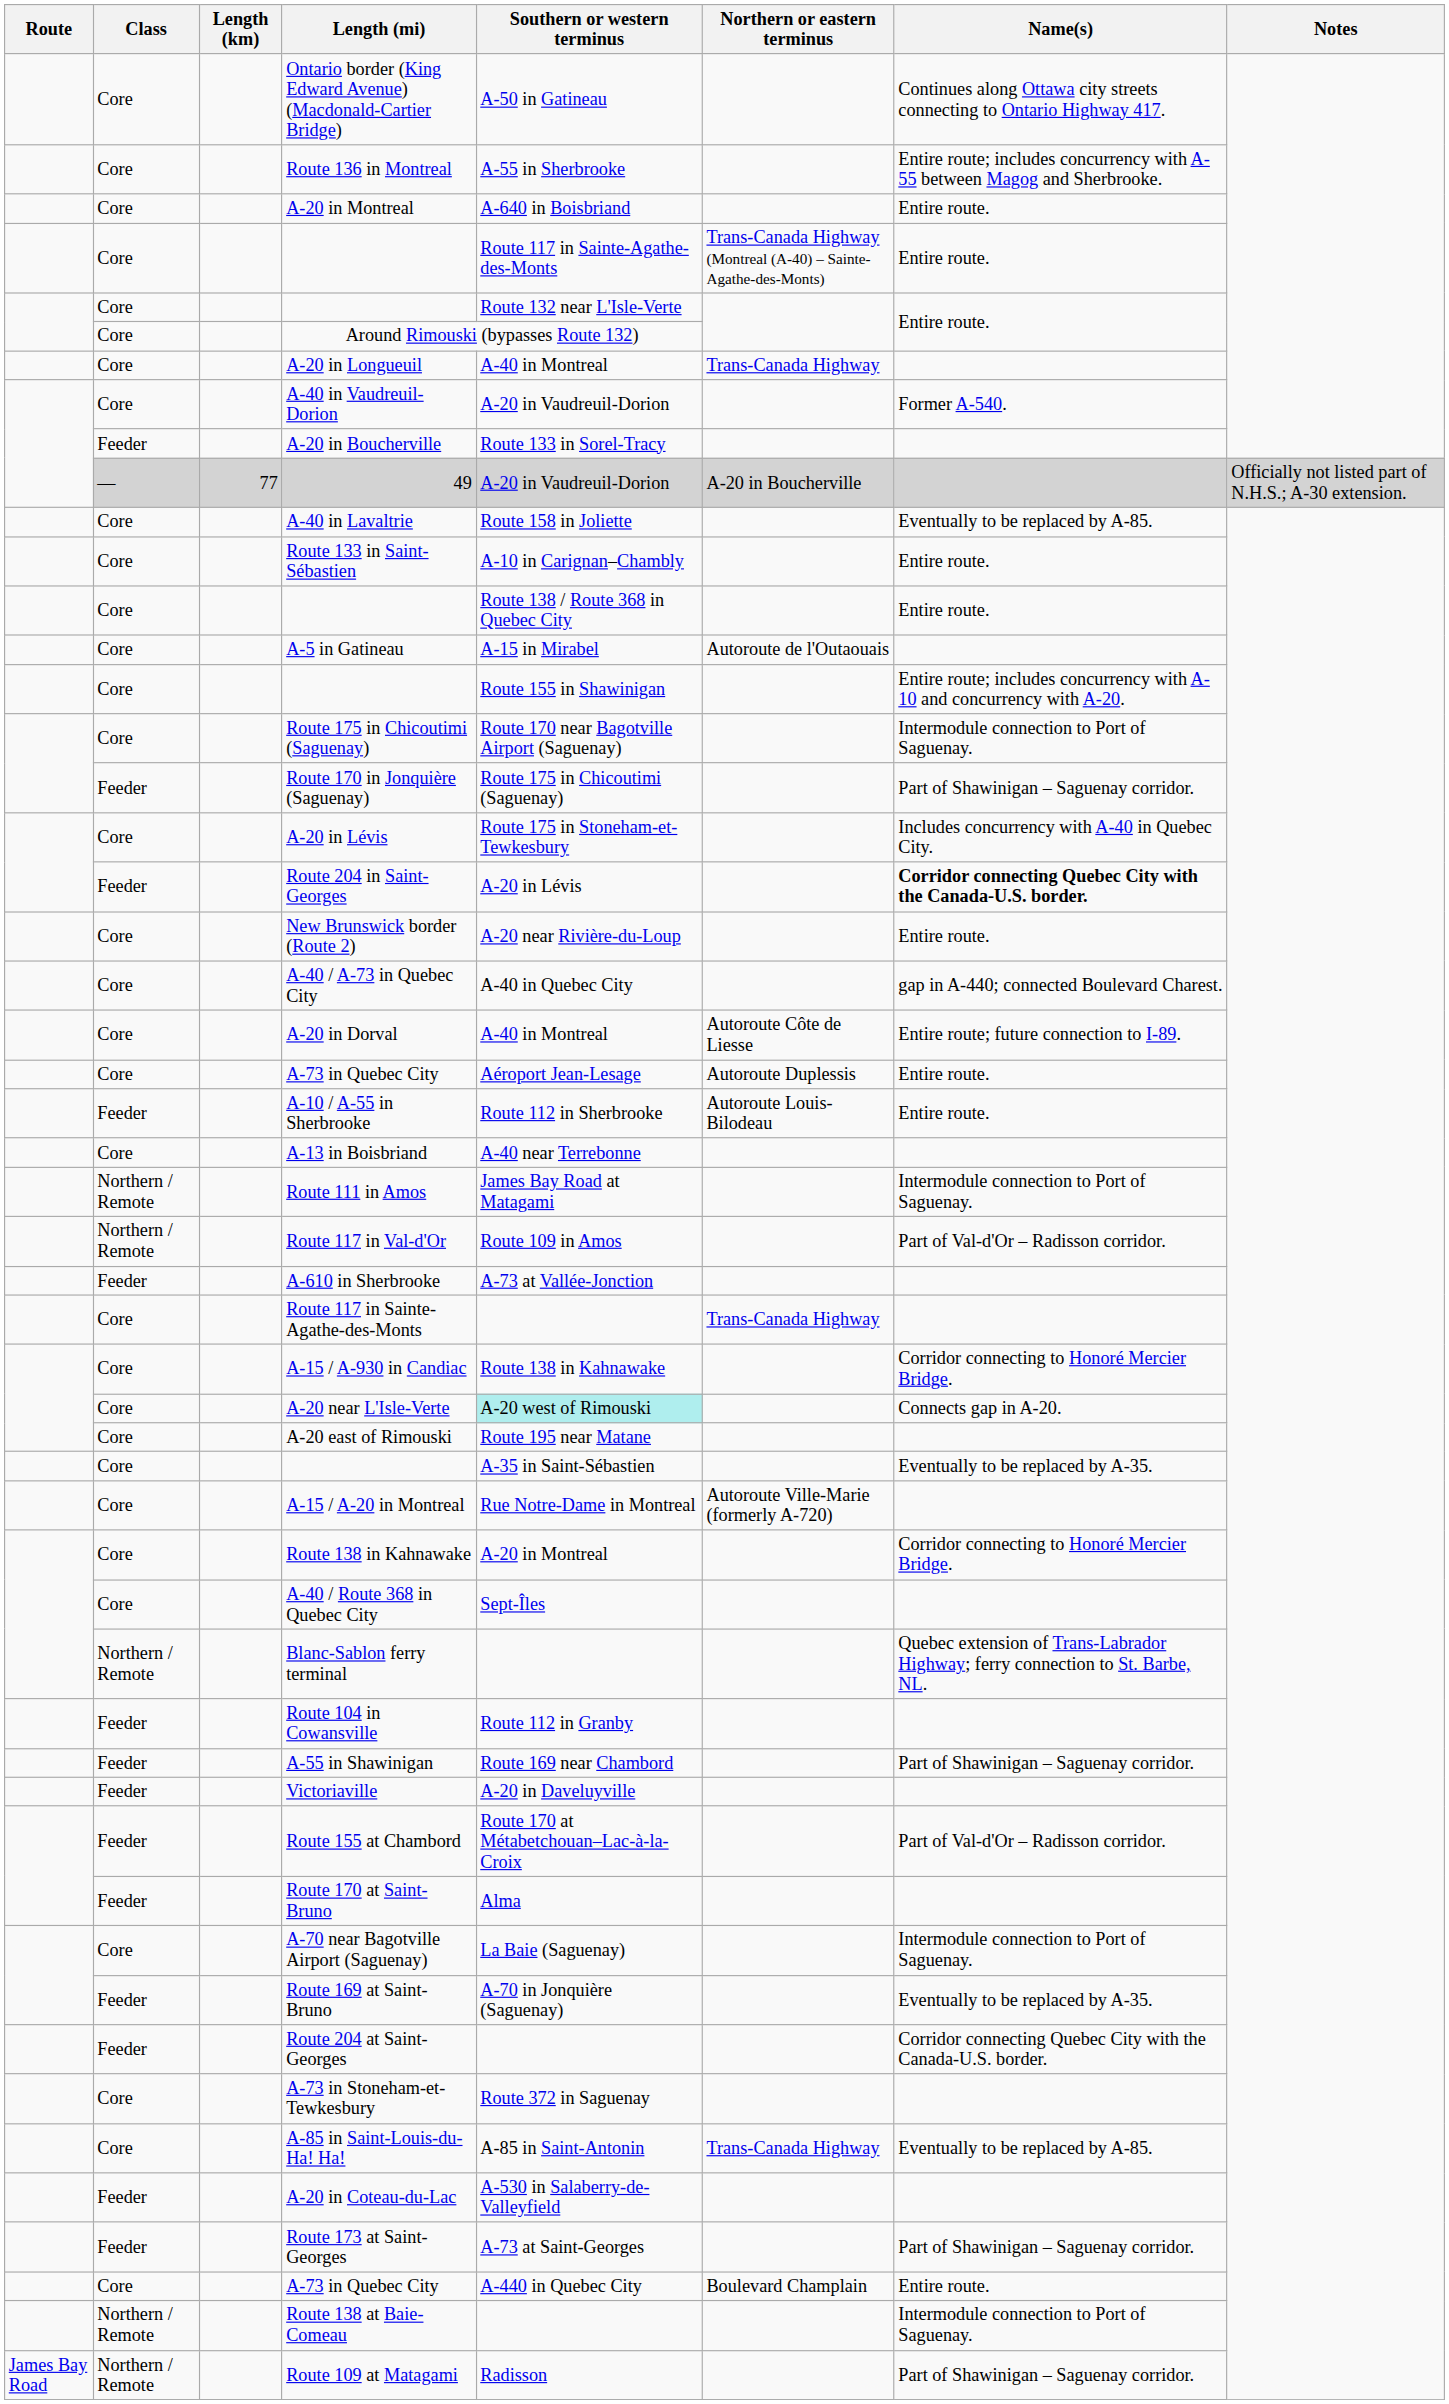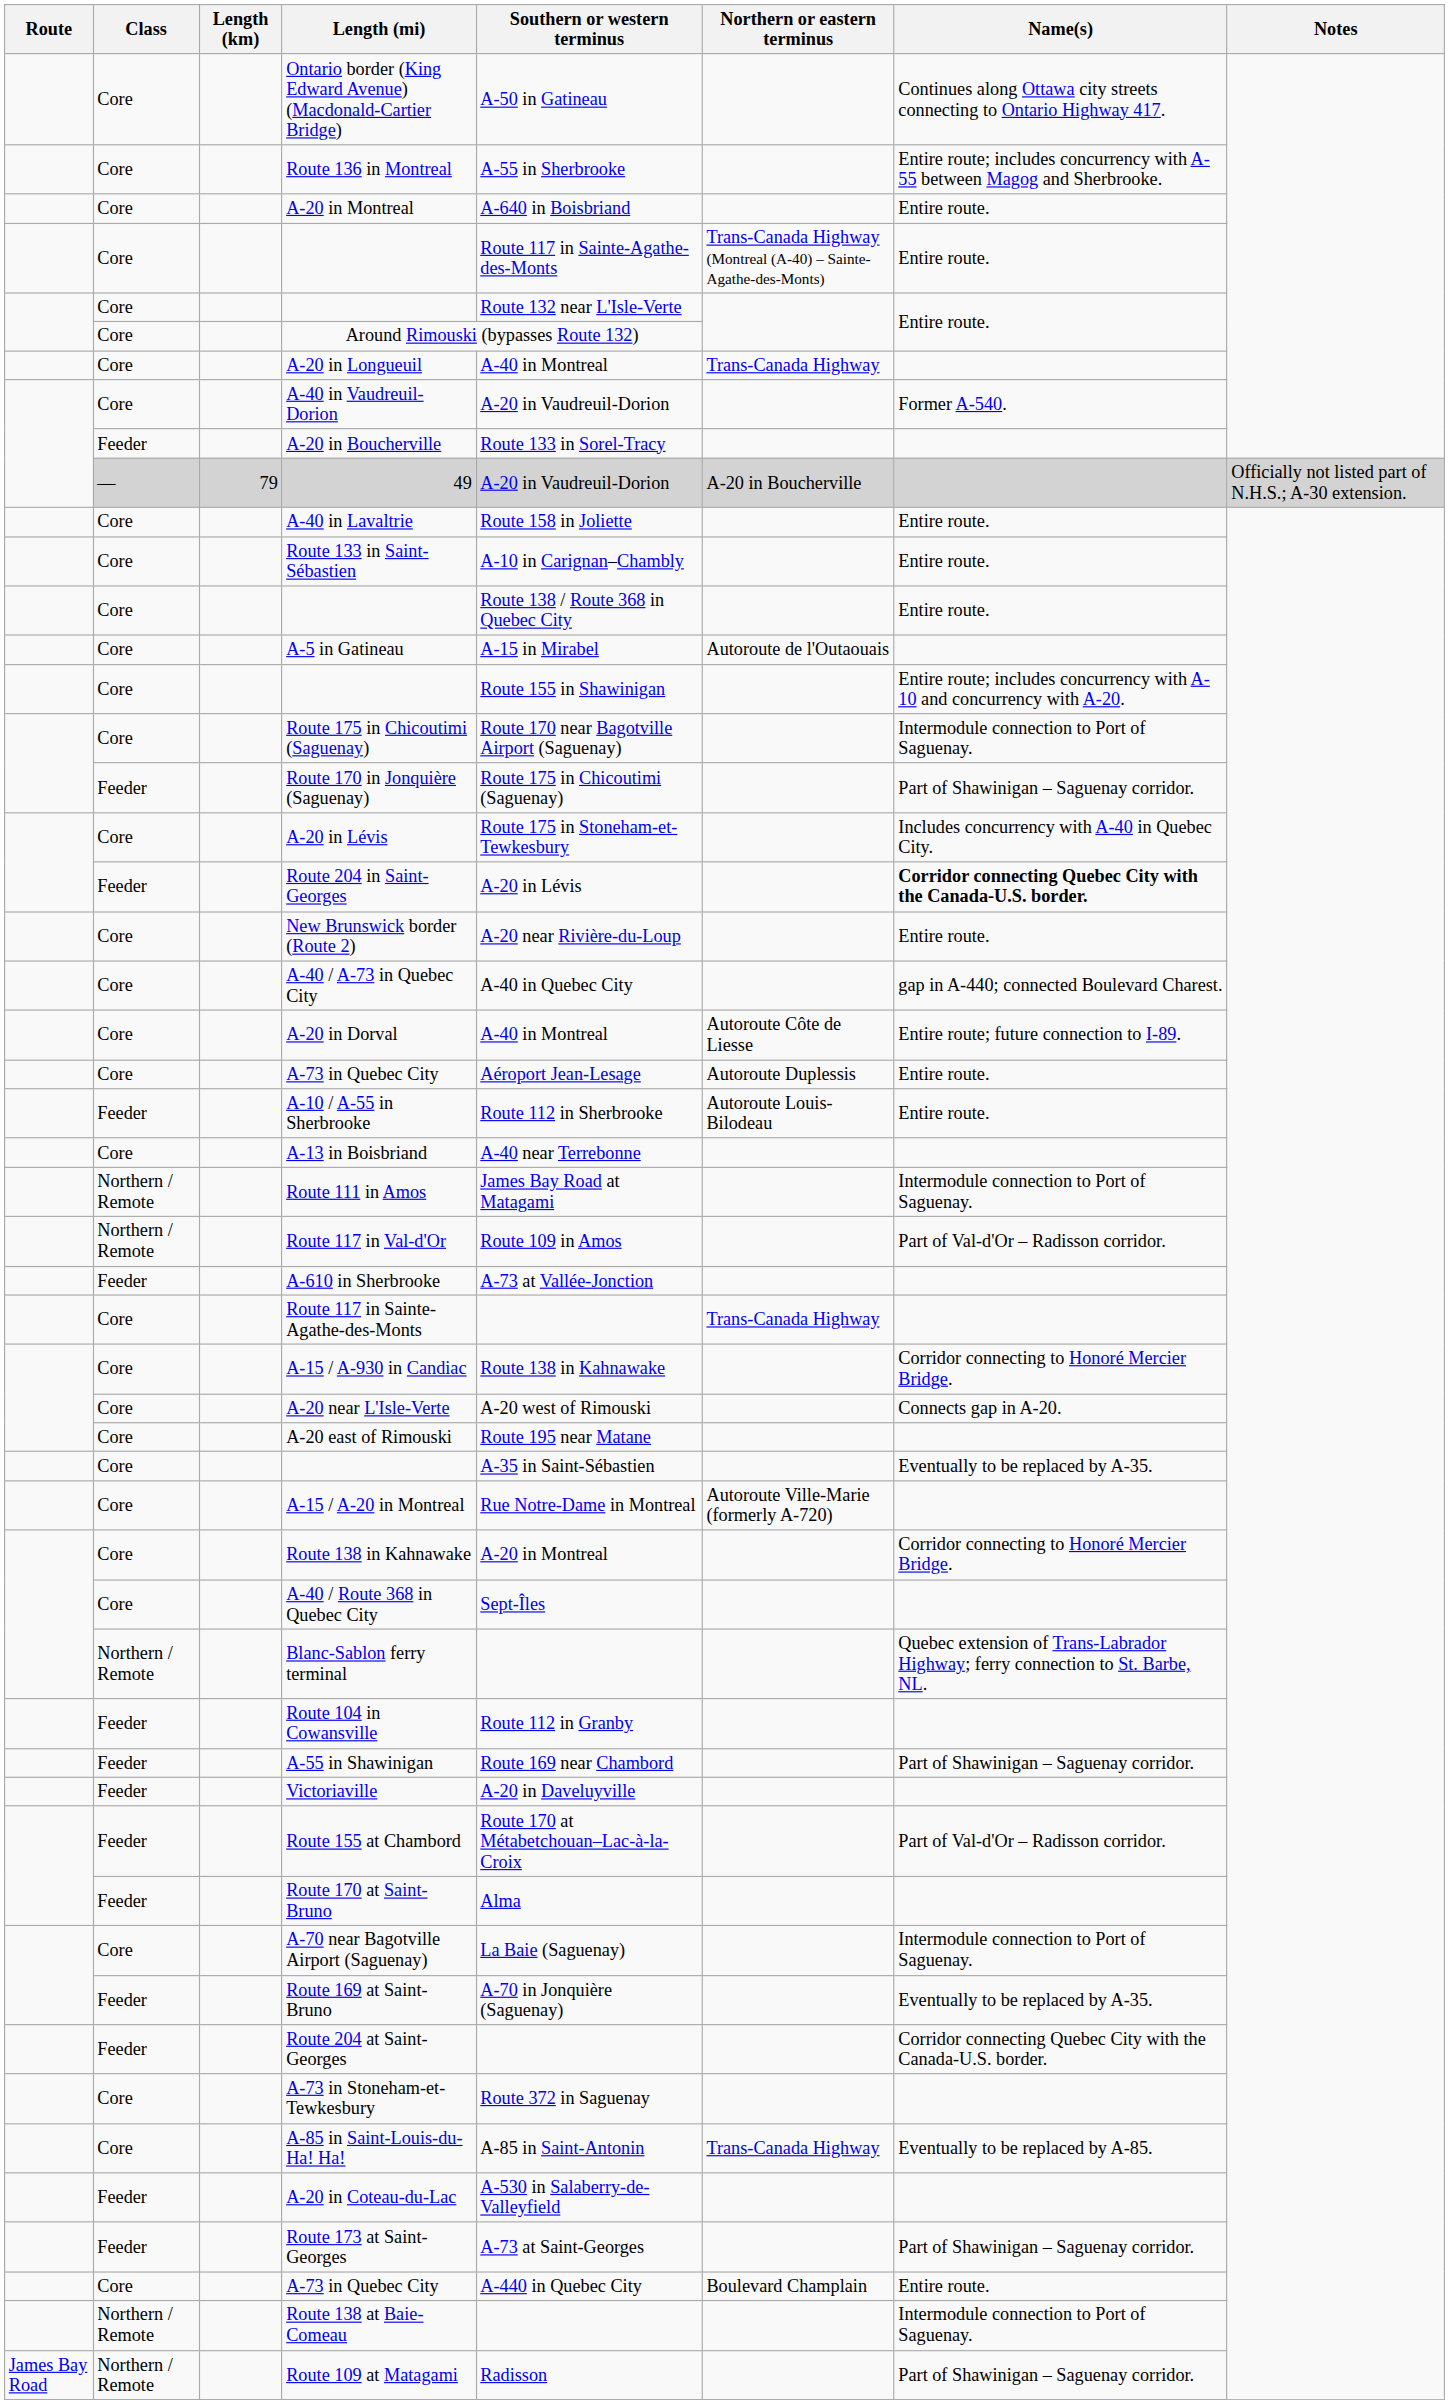49 | Length (km): 77 -> 79
A-40 in Lavaltrie | Name(s): Eventually to be replaced by A-85. -> Entire route.
A-20 near L'Isle-Verte | Southern or western terminus: paleturquoise background -> no background
